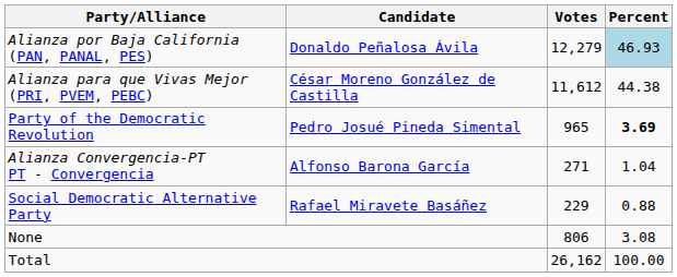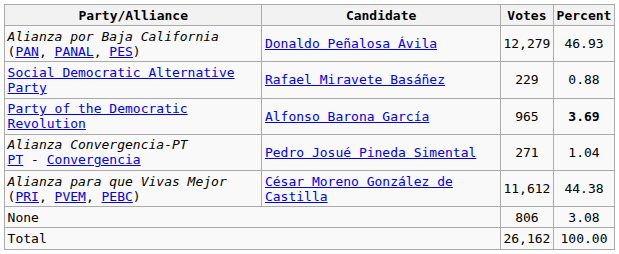Alianza por Baja California (PAN, PANAL, PES) | Percent: lightblue background -> no background
rows swapped: Alianza para que Vivas Mejor (PRI, PVEM, PEBC) <-> Social Democratic Alternative Party
Party of the Democratic Revolution | Candidate: Pedro Josué Pineda Simental -> Alfonso Barona García
Alianza Convergencia-PT PT - Convergencia | Candidate: Alfonso Barona García -> Pedro Josué Pineda Simental
